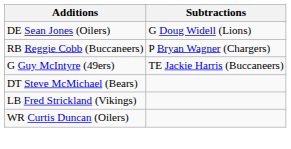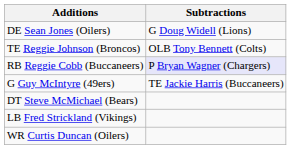+ row: TE Reggie Johnson (Broncos) | OLB Tony Bennett (Colts)
RB Reggie Cobb (Buccaneers) | Subtractions: no background -> lavender background
